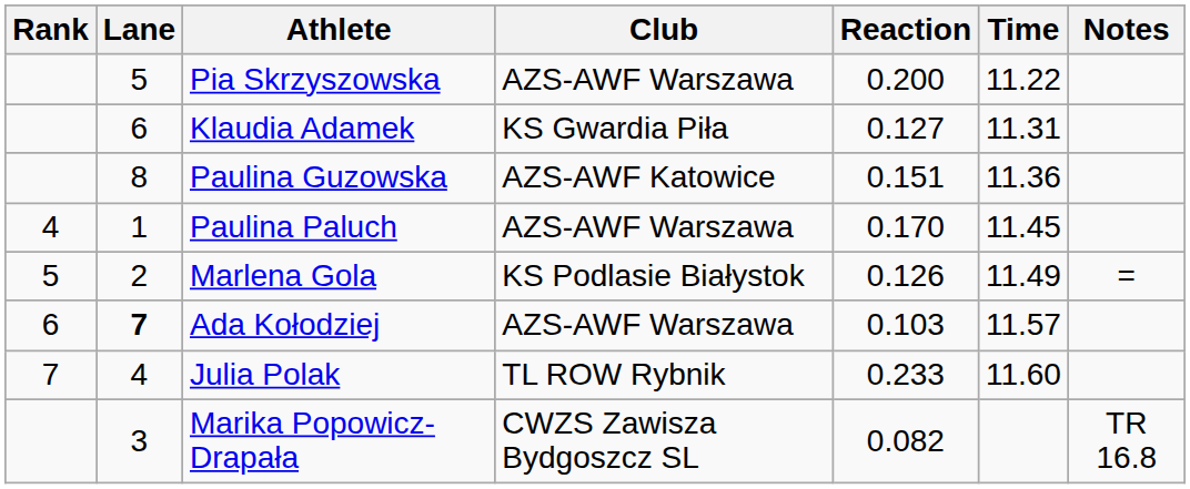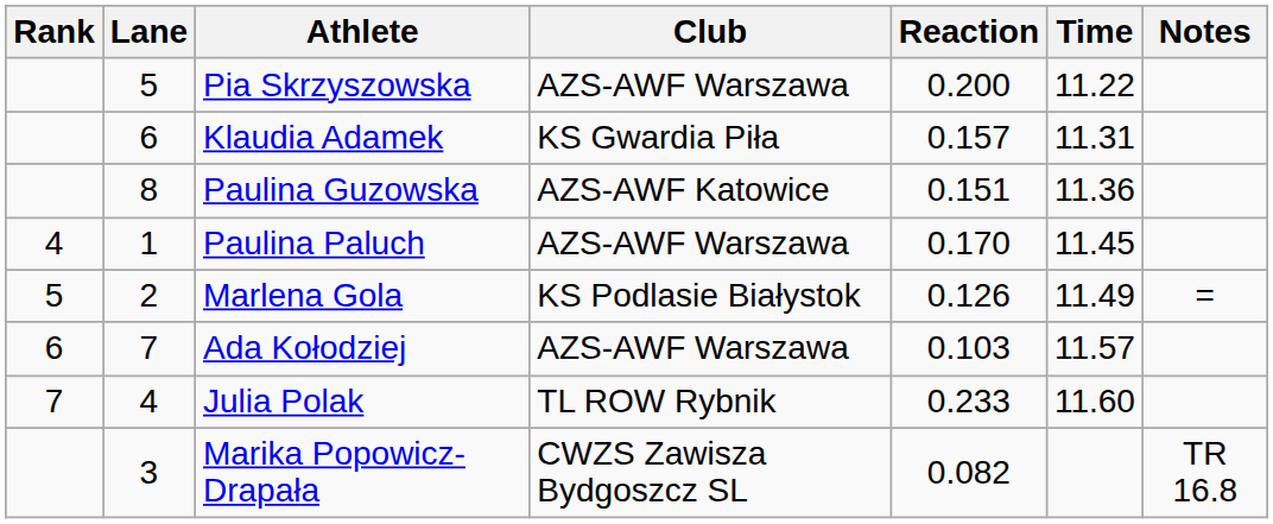Klaudia Adamek | Reaction: 0.127 -> 0.157
Ada Kołodziej | Lane: bold -> normal
